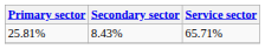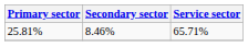25.81% | Secondary sector: 8.43% -> 8.46%
